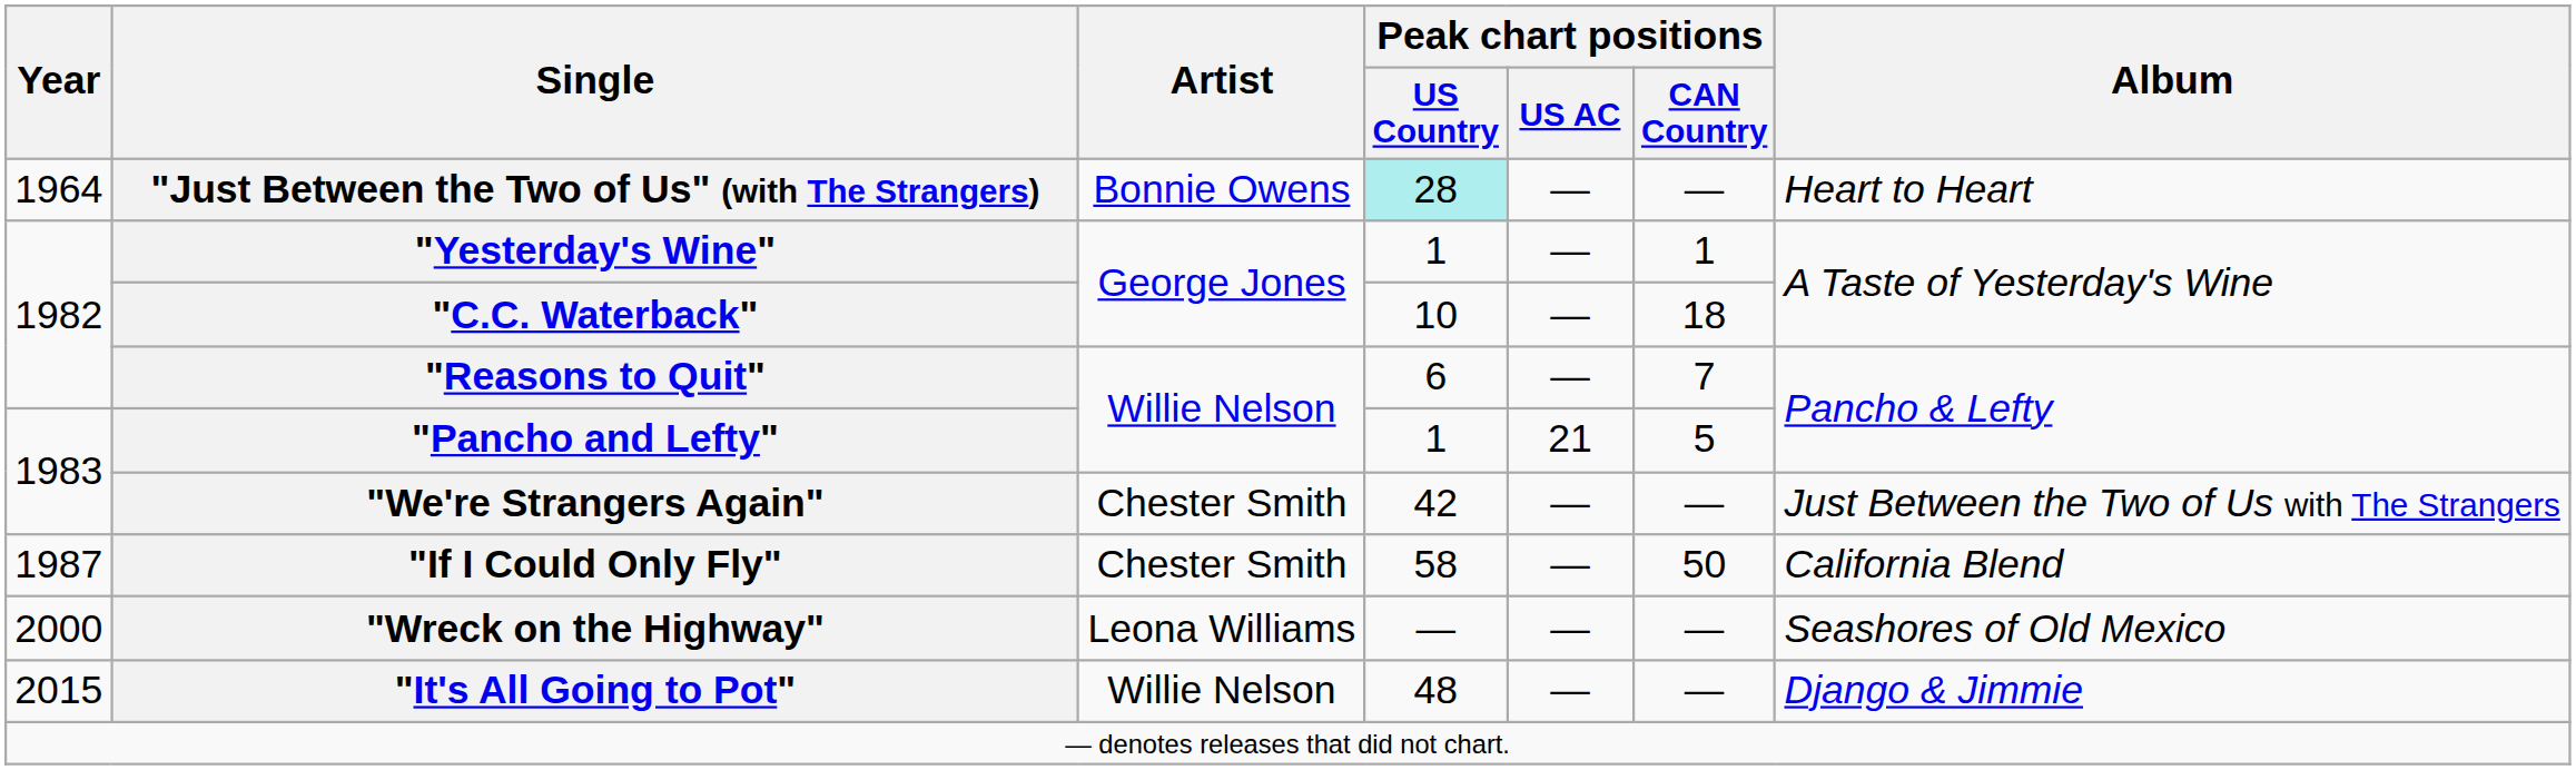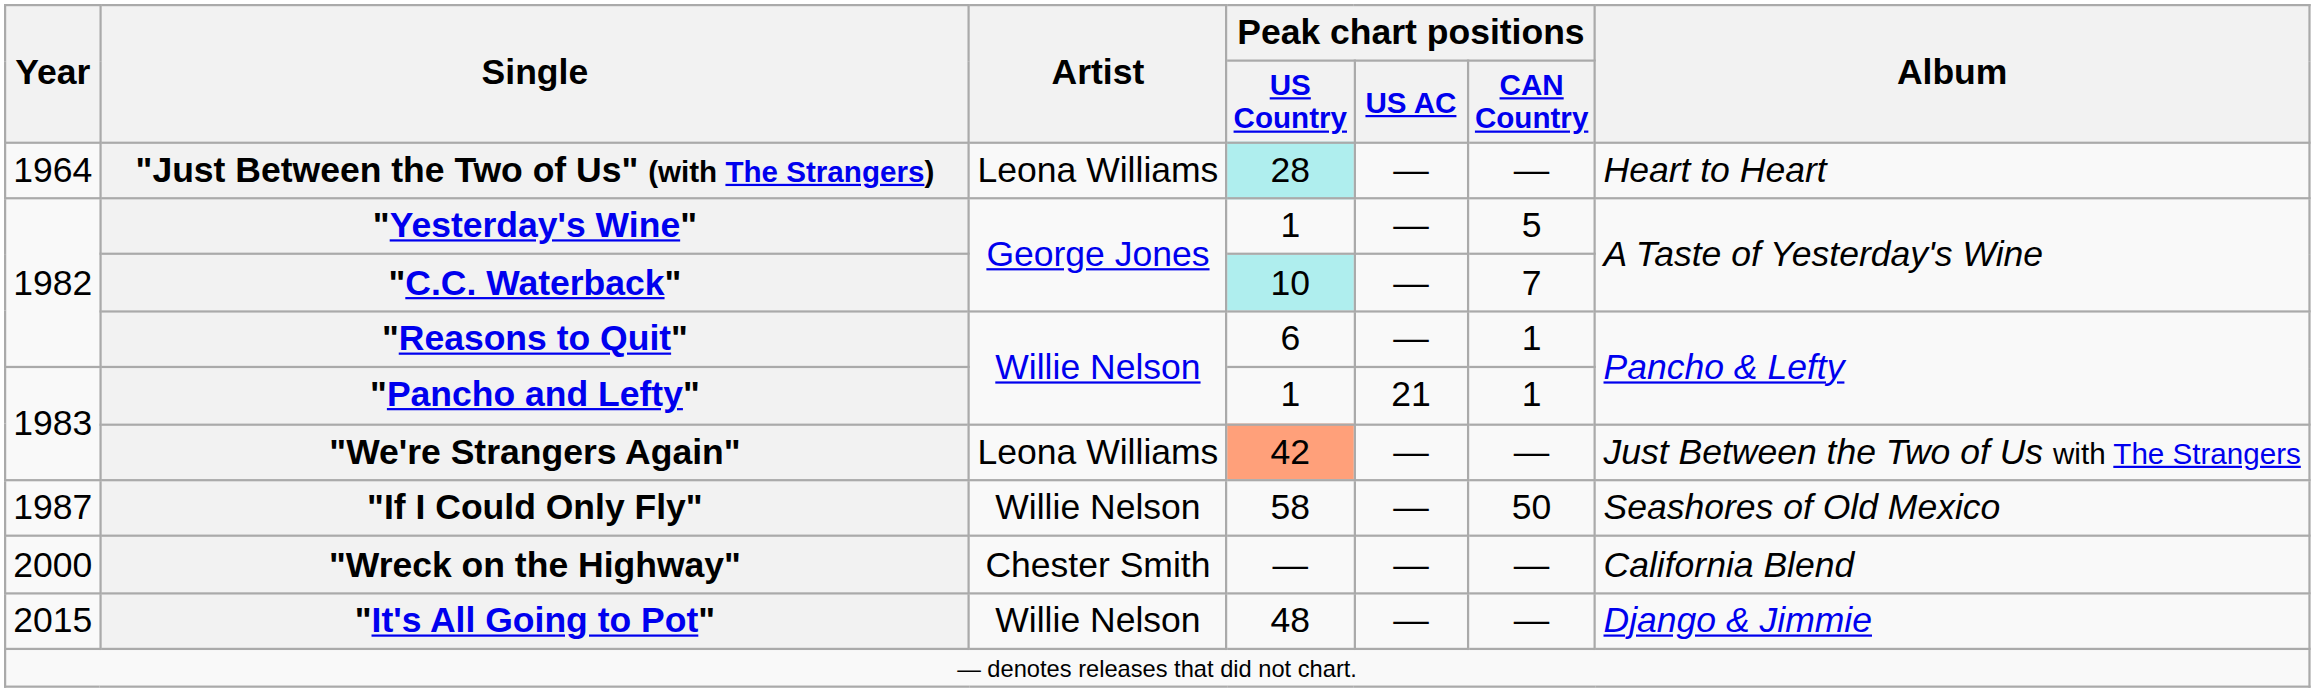"Just Between the Two of Us" (with The Strangers) | Artist: Bonnie Owens -> Leona Williams
"Yesterday's Wine" | Peak chart positions / CAN Country: 1 -> 5
"C.C. Waterback" | Peak chart positions / US Country: no background -> paleturquoise background
"C.C. Waterback" | Peak chart positions / CAN Country: 18 -> 7
"Reasons to Quit" | Peak chart positions / CAN Country: 7 -> 1
"Pancho and Lefty" | Peak chart positions / CAN Country: 5 -> 1
"We're Strangers Again" | Artist: Chester Smith -> Leona Williams
"We're Strangers Again" | Peak chart positions / US Country: no background -> lightsalmon background
"If I Could Only Fly" | Artist: Chester Smith -> Willie Nelson
"If I Could Only Fly" | Album: California Blend -> Seashores of Old Mexico
"Wreck on the Highway" | Artist: Leona Williams -> Chester Smith
"Wreck on the Highway" | Album: Seashores of Old Mexico -> California Blend
